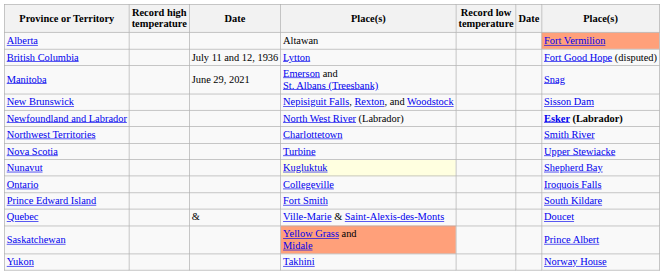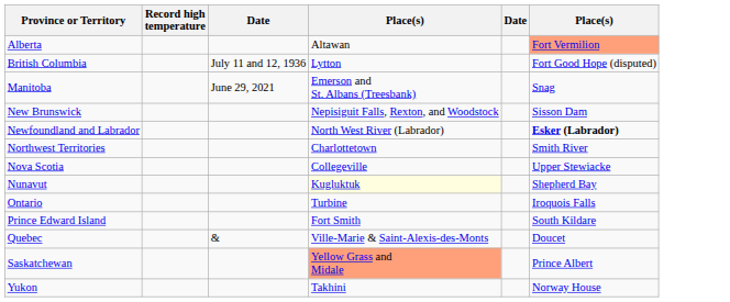- column: Record low temperature
Nova Scotia | column 4: Turbine -> Collegeville
Ontario | column 4: Collegeville -> Turbine
